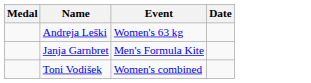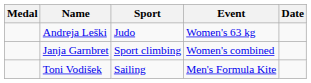+ column: Sport | Judo | Sport climbing | Sailing
Janja Garnbret | Event: Men's Formula Kite -> Women's combined
Toni Vodišek | Event: Women's combined -> Men's Formula Kite
